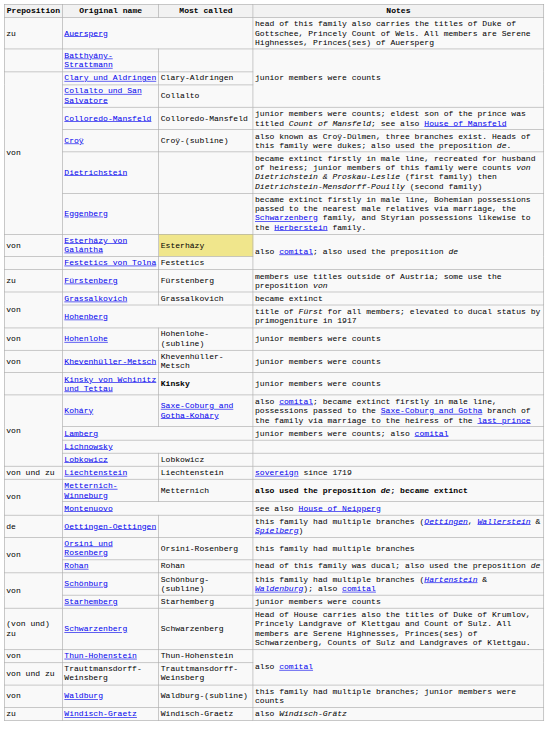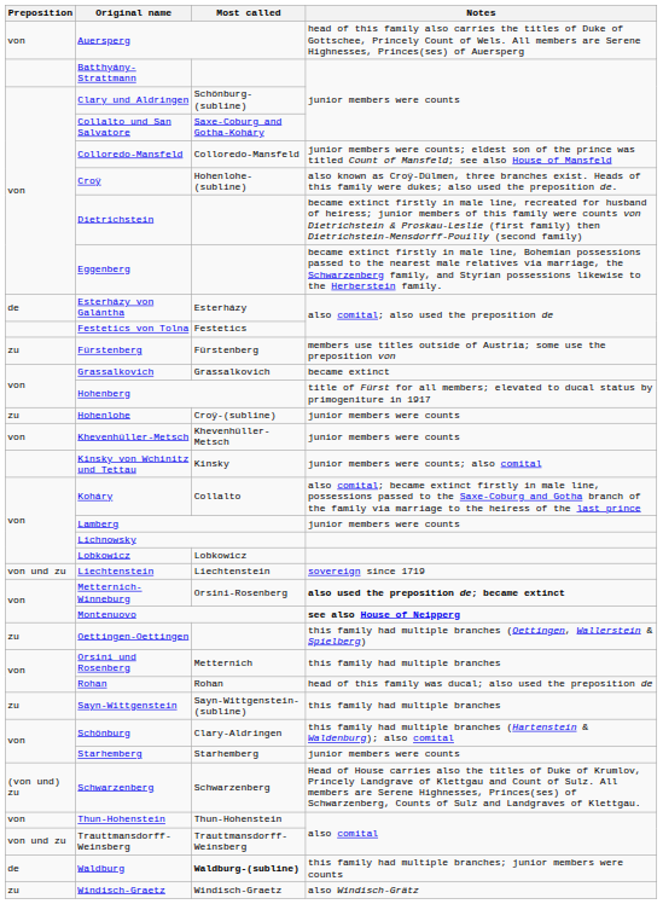Auersperg | Preposition: zu -> von
Clary und Aldringen | Most called: Clary-Aldringen -> Schönburg-(subline)
Collalto und San Salvatore | Most called: Collalto -> Saxe-Coburg and Gotha-Koháry
Croÿ | Most called: Croÿ-(subline) -> Hohenlohe-(subline)
Esterházy von Galántha | Preposition: von -> de
Esterházy von Galántha | Most called: khaki background -> no background
Hohenlohe | Preposition: von -> zu
Hohenlohe | Most called: Hohenlohe-(subline) -> Croÿ-(subline)
Kinsky von Wchinitz und Tettau | Most called: bold -> normal
Kinsky von Wchinitz und Tettau | Notes: junior members were counts -> junior members were counts; also comital
Koháry | Most called: Saxe-Coburg and Gotha-Koháry -> Collalto
Lamberg | Notes: junior members were counts; also comital -> junior members were counts
Metternich-Winneburg | Most called: Metternich -> Orsini-Rosenberg
Montenuovo | Notes: normal -> bold
Oettingen-Oettingen | Preposition: de -> zu
Orsini und Rosenberg | Most called: Orsini-Rosenberg -> Metternich
+ row: zu | Sayn-Wittgenstein | Sayn-Wittgenstein-(subline) | this family had multiple branches
Schönburg | Most called: Schönburg-(subline) -> Clary-Aldringen
Waldburg | Preposition: von -> de
Waldburg | Most called: normal -> bold
